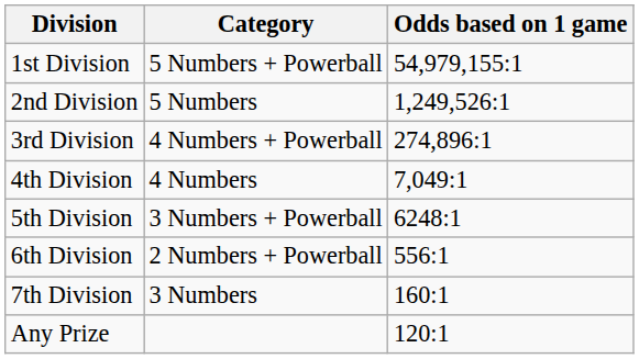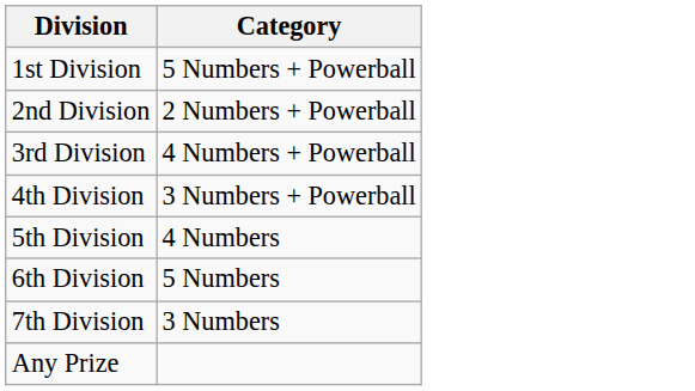- column: Odds based on 1 game | 54,979,155:1 | 1,249,526:1 | 274,896:1 | 7,049:1 | 6248:1 | 556:1 | 160:1 | 120:1
2nd Division | Category: 5 Numbers -> 2 Numbers + Powerball
4th Division | Category: 4 Numbers -> 3 Numbers + Powerball
5th Division | Category: 3 Numbers + Powerball -> 4 Numbers
6th Division | Category: 2 Numbers + Powerball -> 5 Numbers
